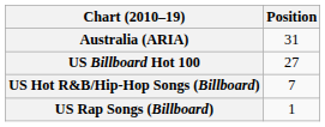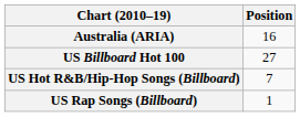Australia (ARIA) | Position: 31 -> 16
